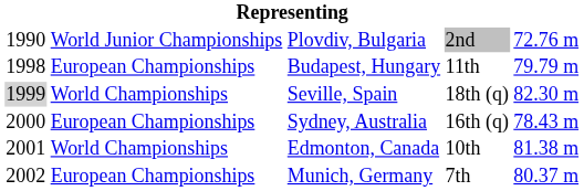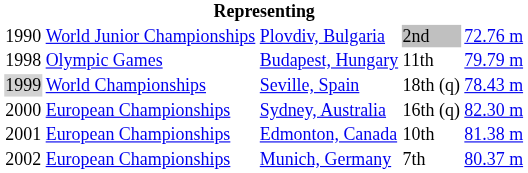Budapest, Hungary | column 2: European Championships -> Olympic Games
Seville, Spain | column 5: 82.30 m -> 78.43 m
Sydney, Australia | column 5: 78.43 m -> 82.30 m
Edmonton, Canada | column 2: World Championships -> European Championships
